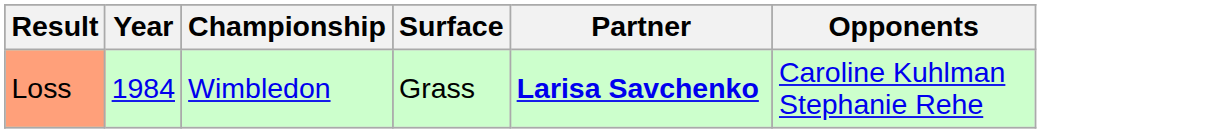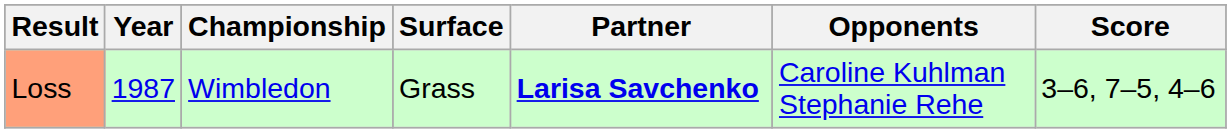+ column: Score | 3–6, 7–5, 4–6
Loss | Year: 1984 -> 1987
